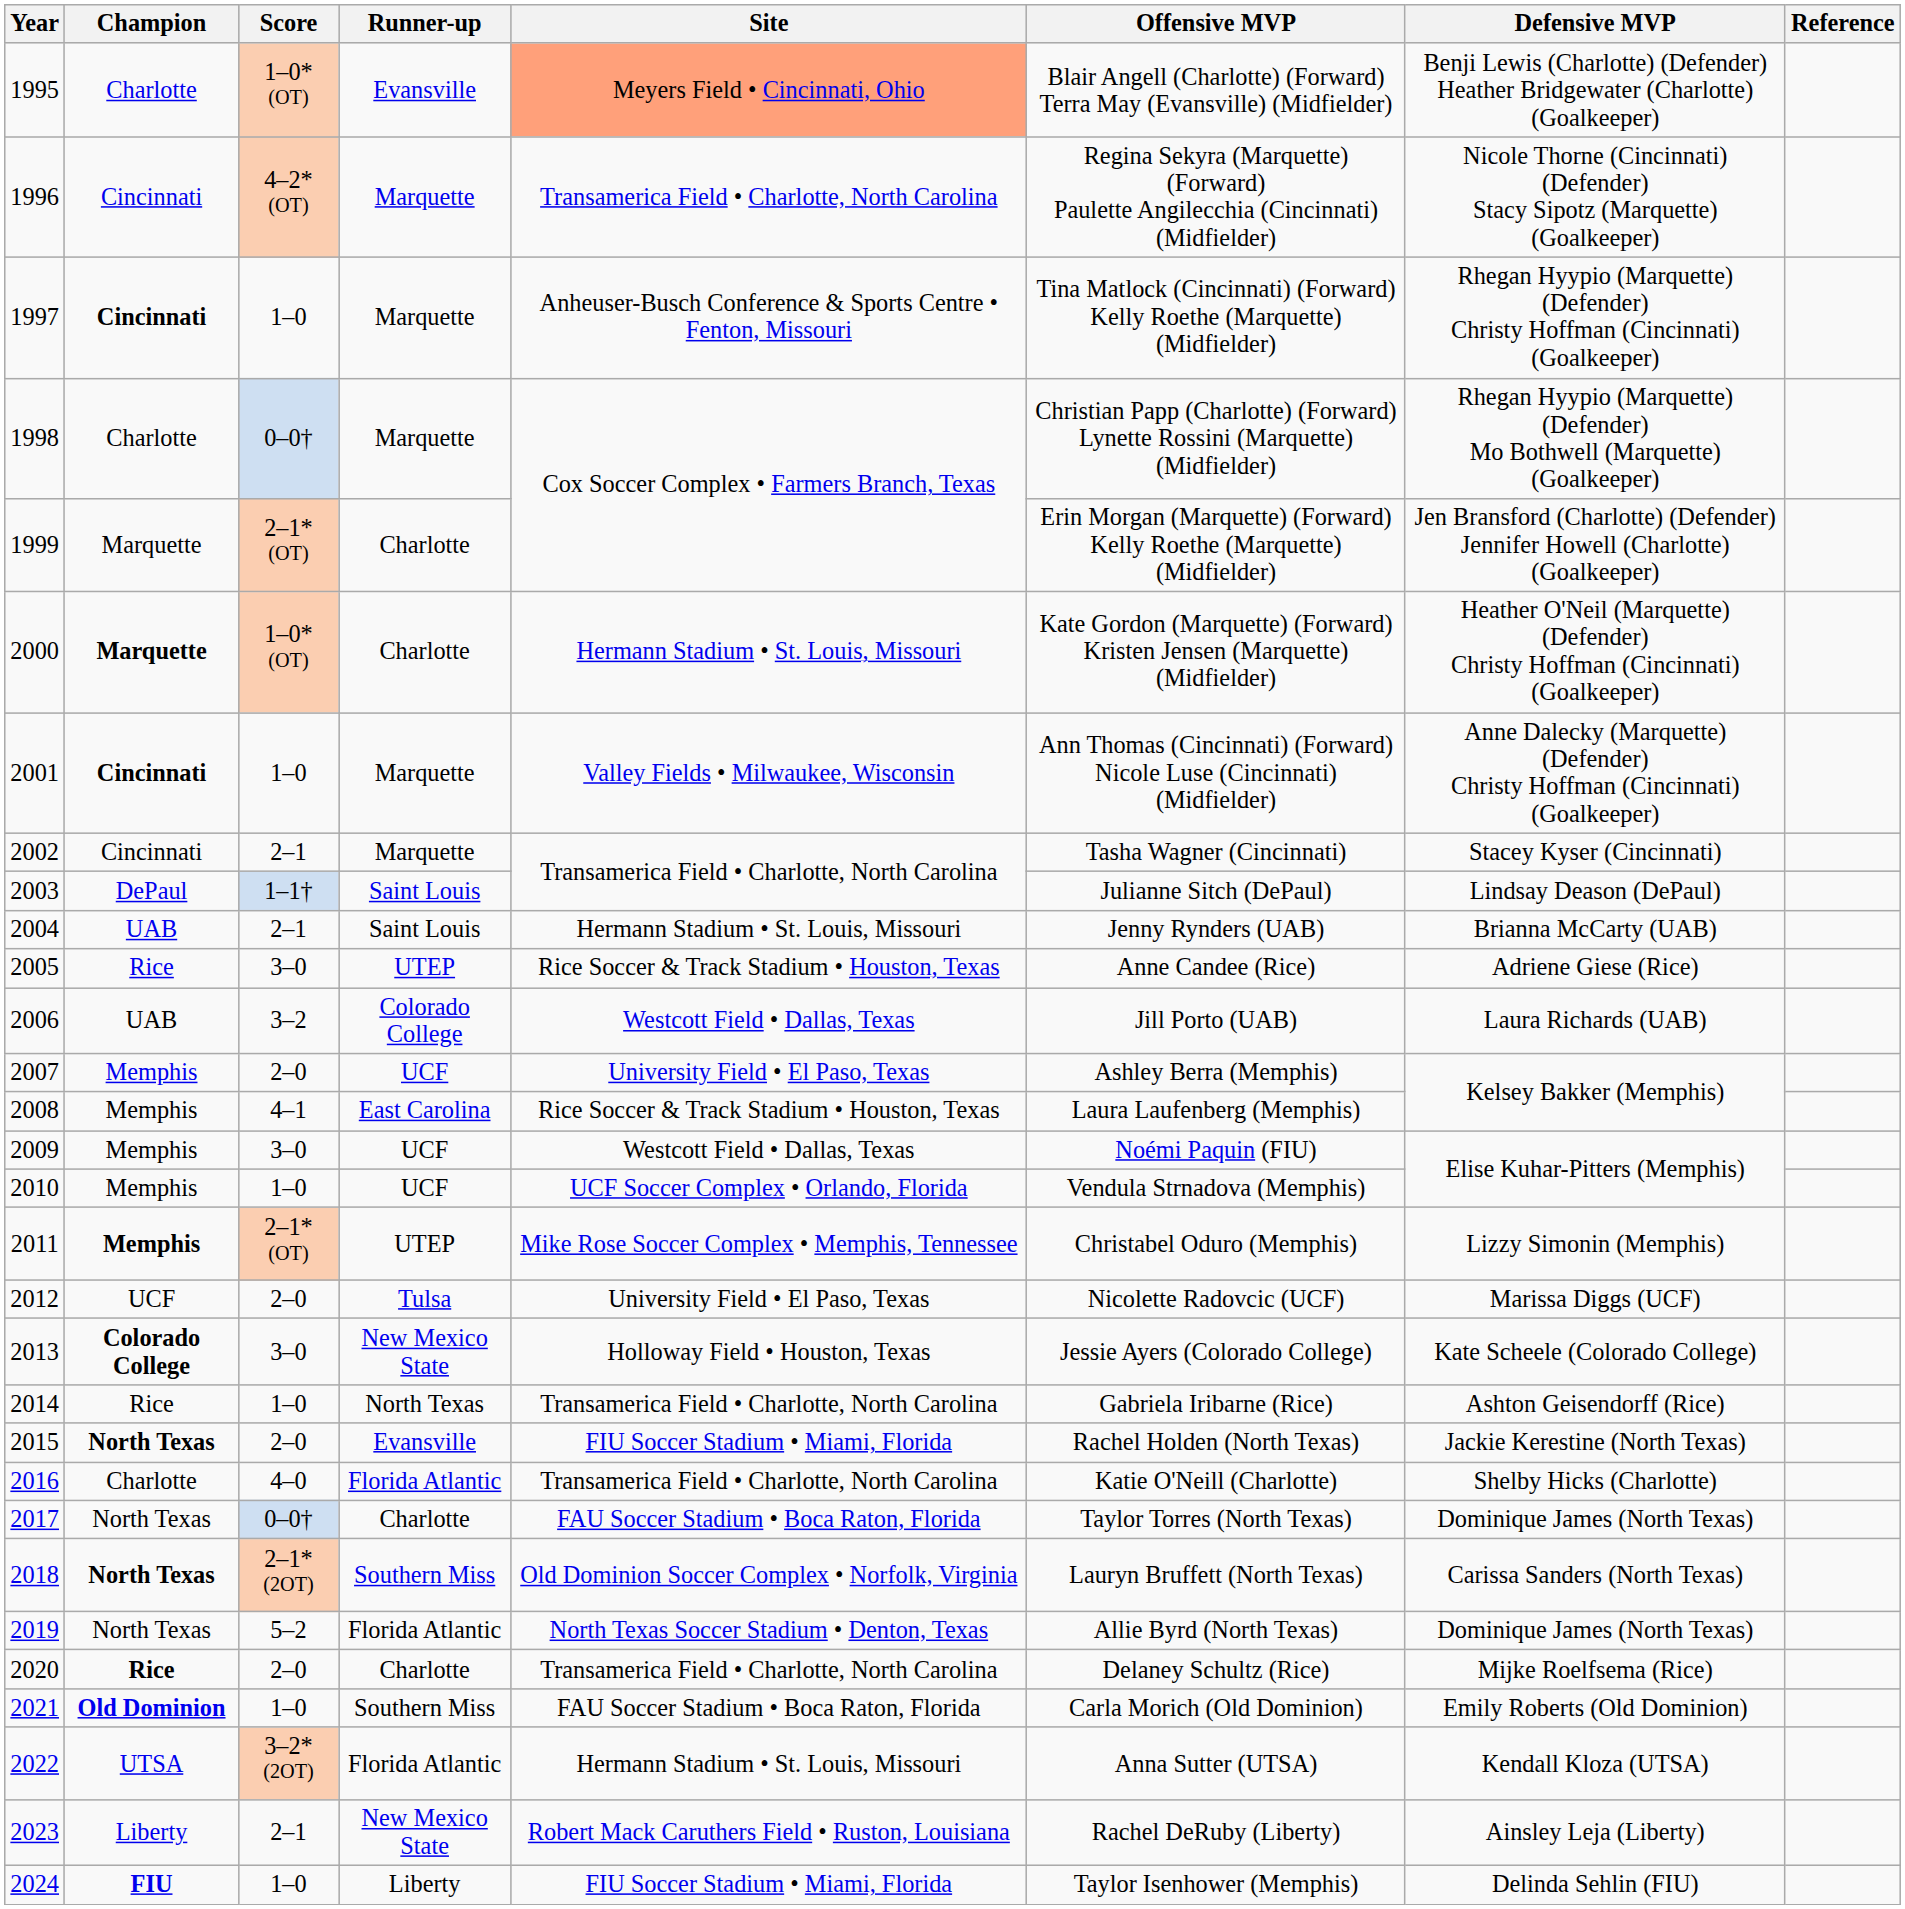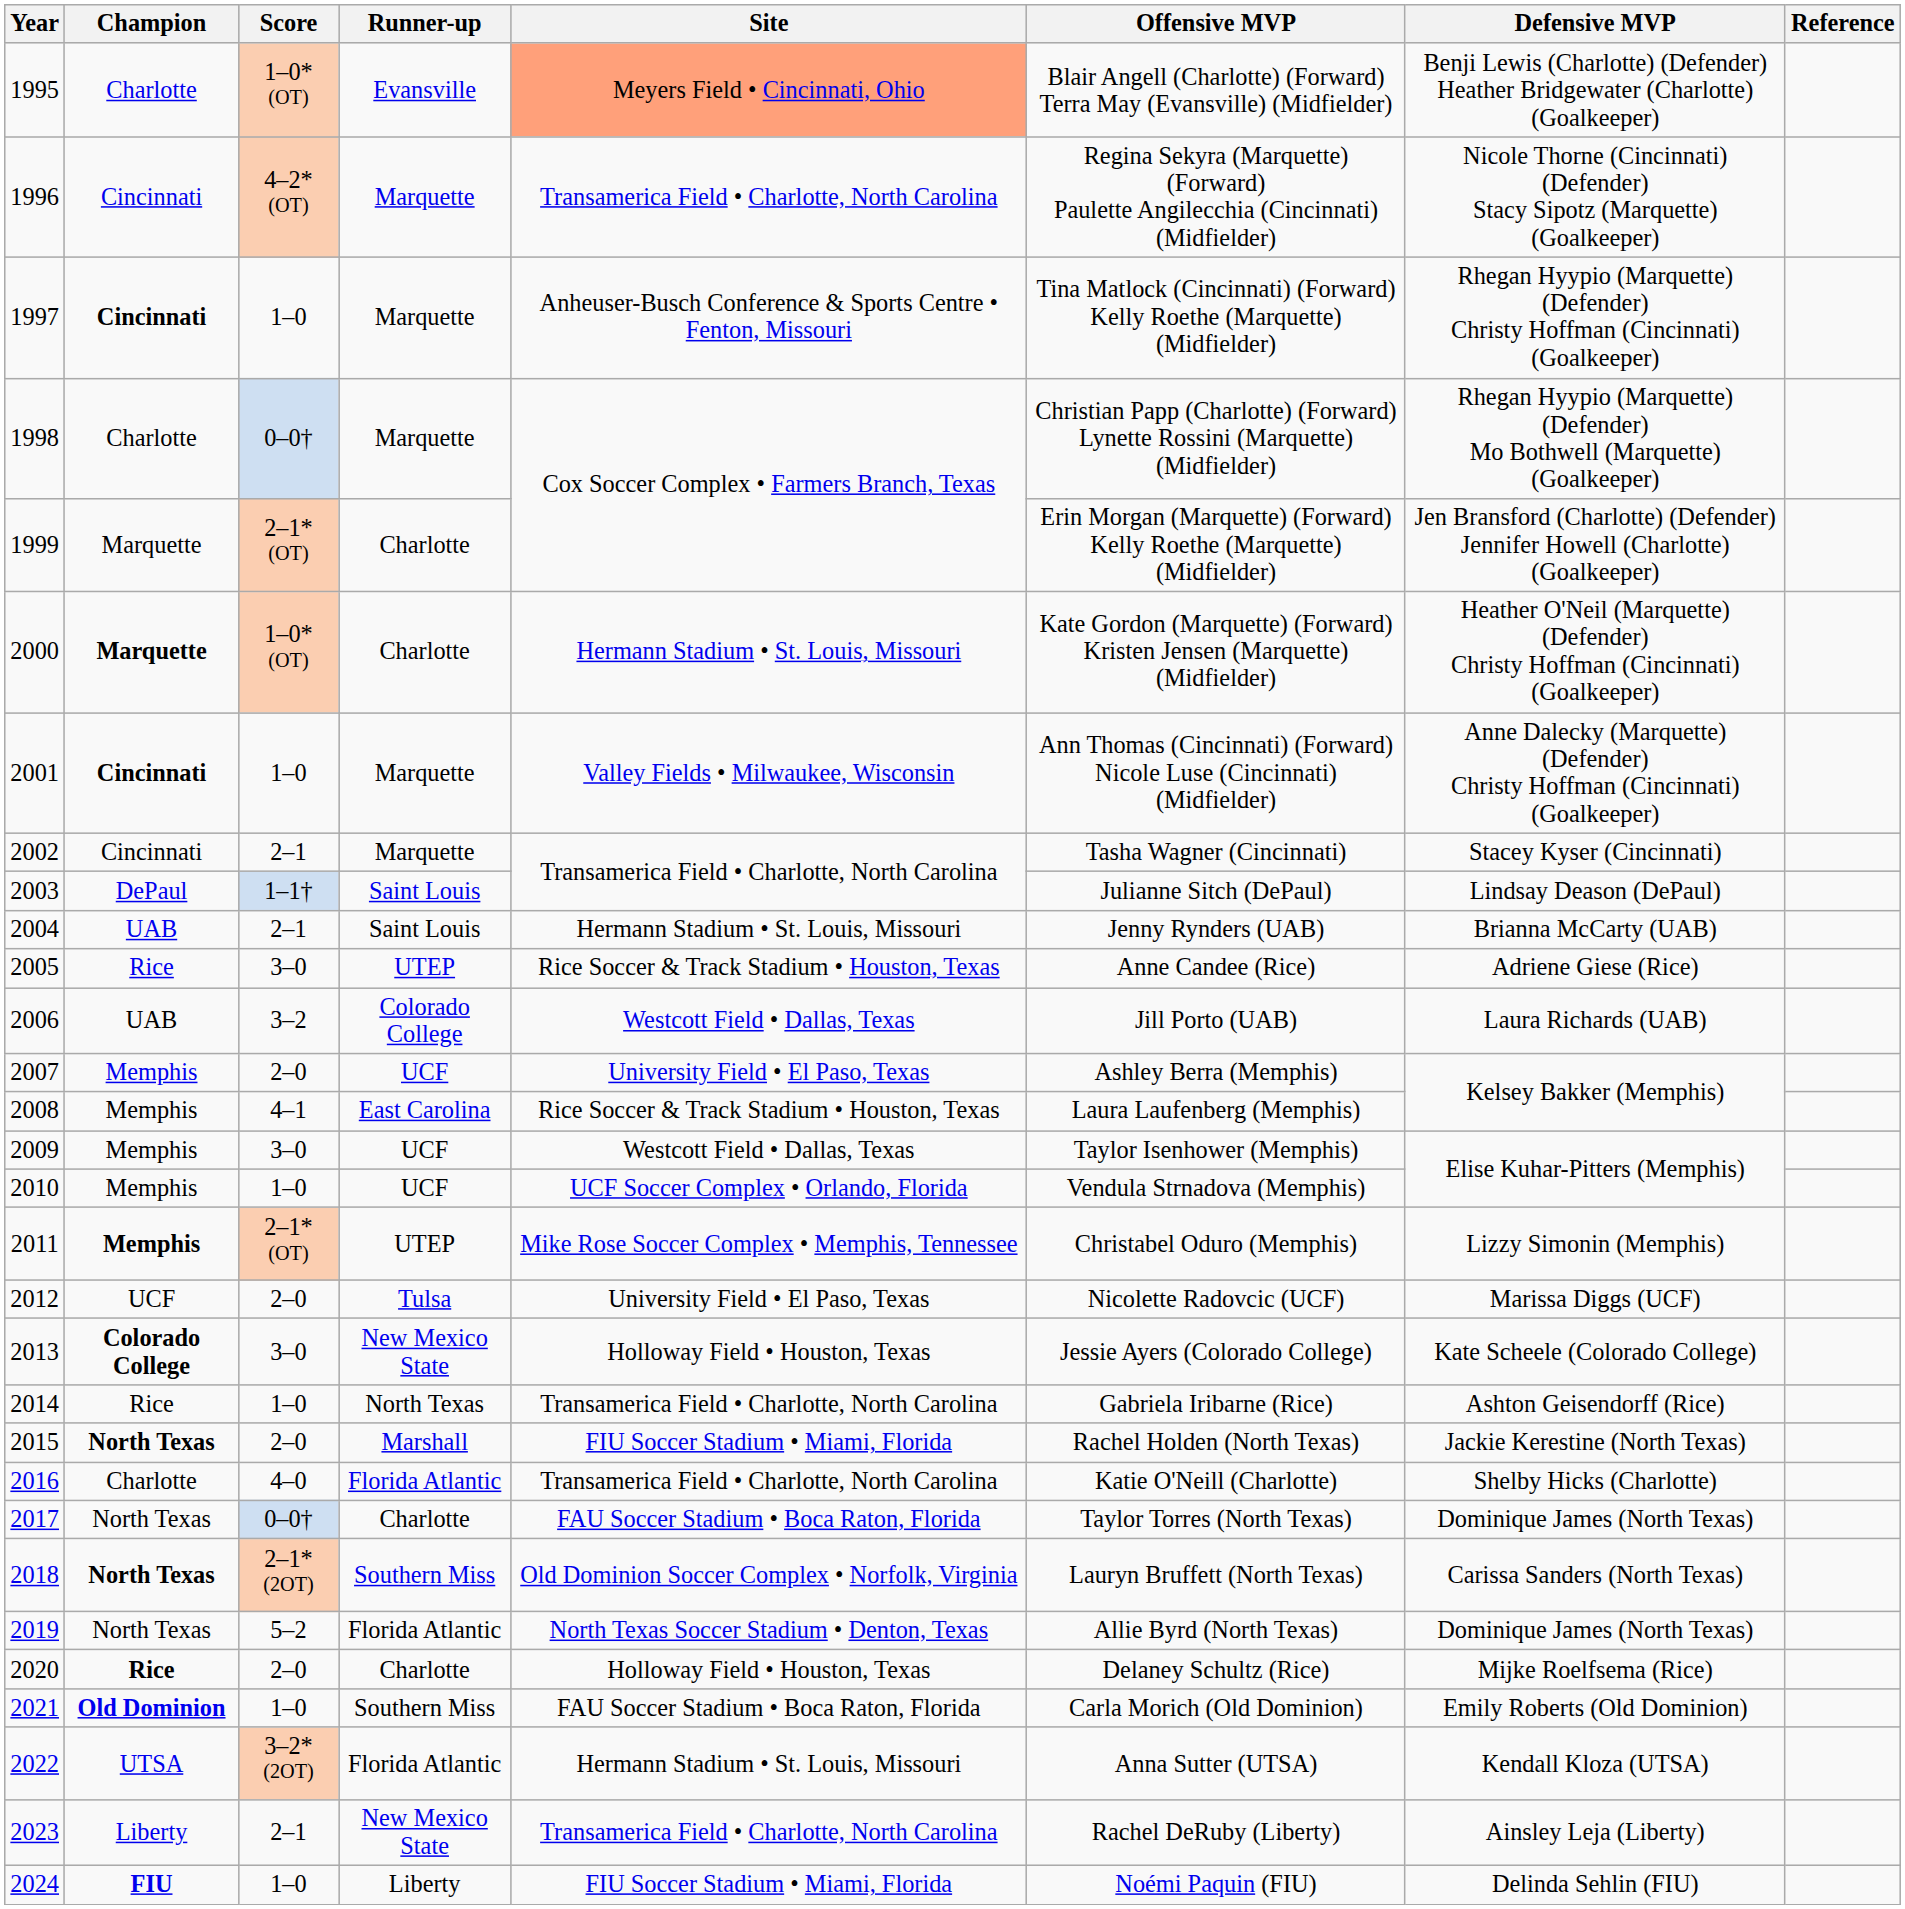2009 | Offensive MVP: Noémi Paquin (FIU) -> Taylor Isenhower (Memphis)
2015 | Runner-up: Evansville -> Marshall
2020 | Site: Transamerica Field • Charlotte, North Carolina -> Holloway Field • Houston, Texas
2023 | Site: Robert Mack Caruthers Field • Ruston, Louisiana -> Transamerica Field • Charlotte, North Carolina
2024 | Offensive MVP: Taylor Isenhower (Memphis) -> Noémi Paquin (FIU)
